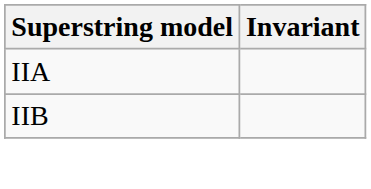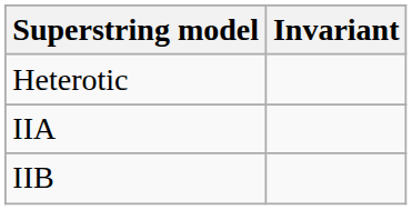+ row: Heterotic
